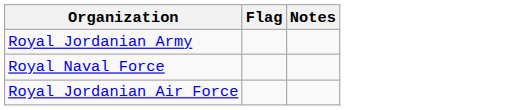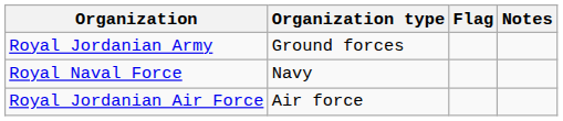+ column: Organization type | Ground forces | Navy | Air force
